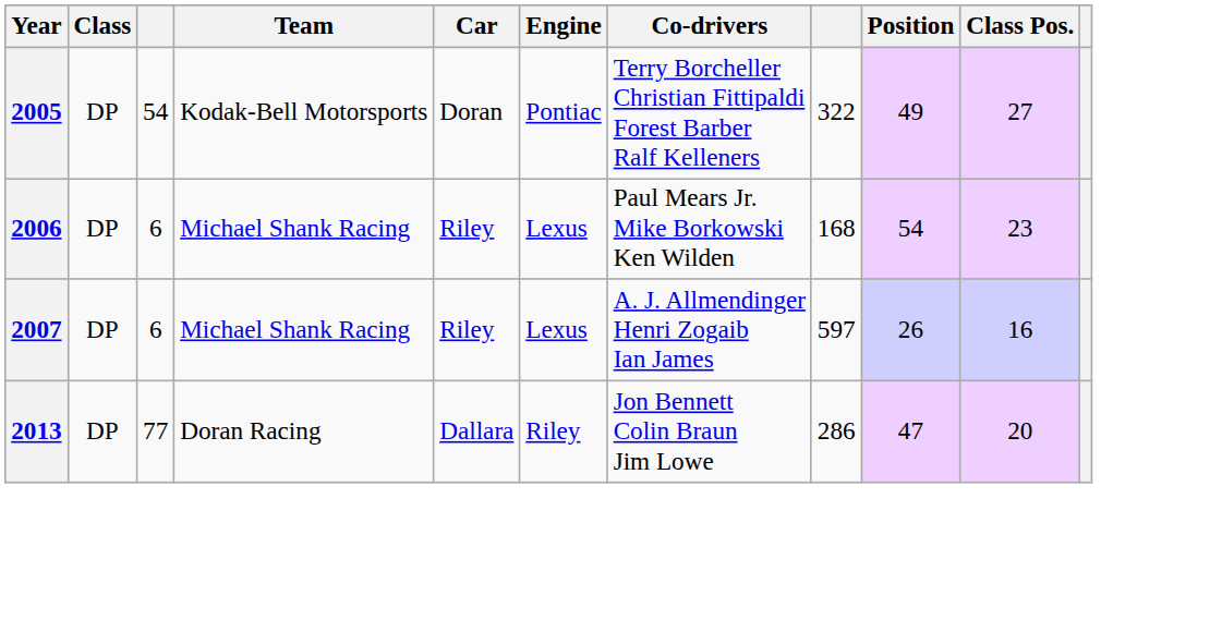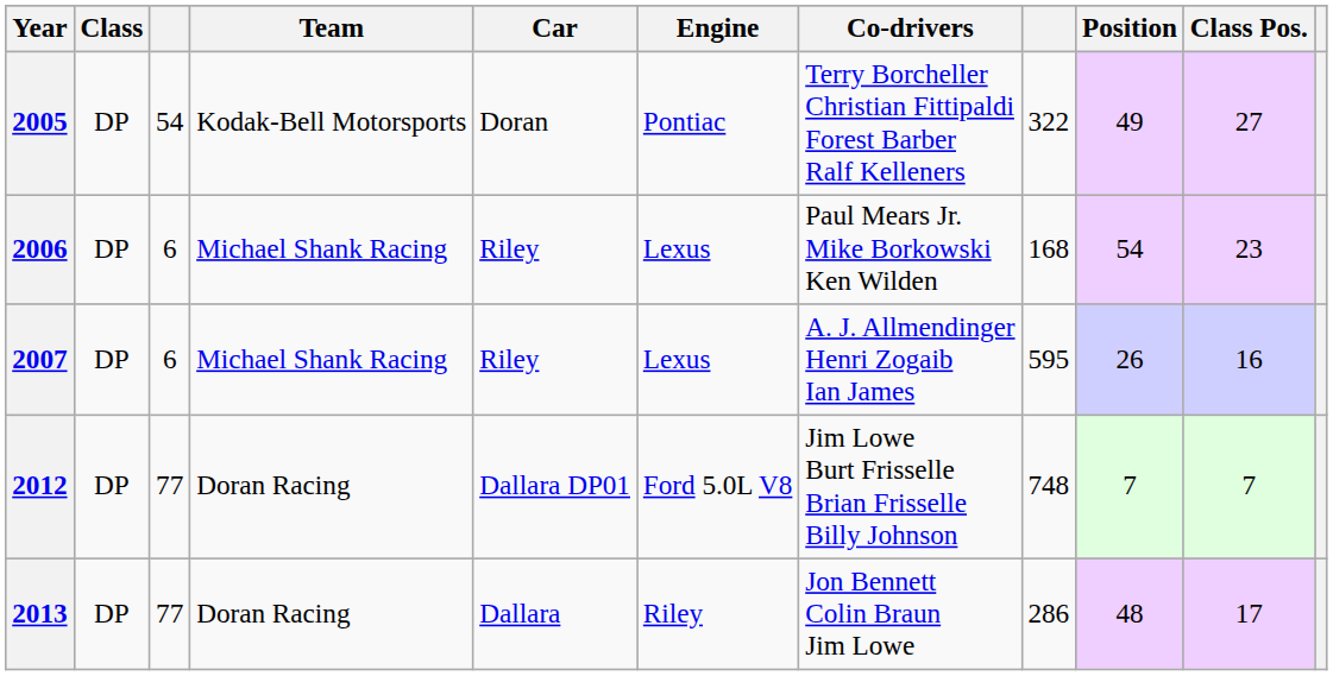2007 | column 8: 597 -> 595
+ row: 2012 | DP | 77 | Doran Racing | Dallara DP01 | Ford 5.0L V8 | Jim Lowe Burt Frisselle Brian Frisselle Billy Johnson | 748 | 7 | 7
2013 | Position: 47 -> 48
2013 | Class Pos.: 20 -> 17
